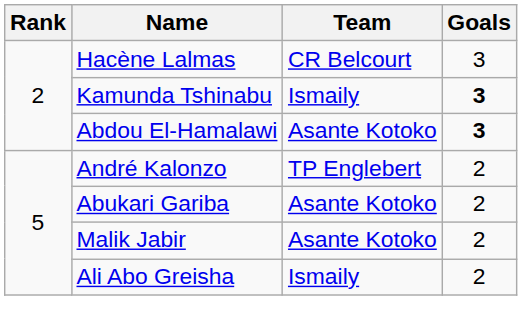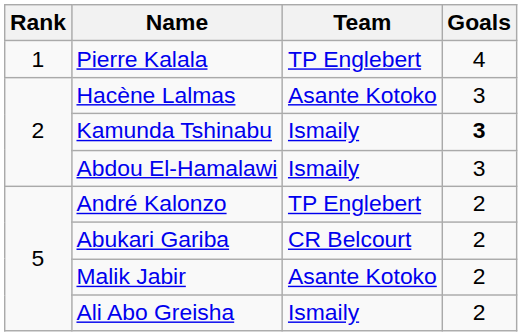+ row: 1 | Pierre Kalala | TP Englebert | 4
Hacène Lalmas | Team: CR Belcourt -> Asante Kotoko
Abdou El-Hamalawi | Team: Asante Kotoko -> Ismaily
Abdou El-Hamalawi | Goals: bold -> normal
Abukari Gariba | Team: Asante Kotoko -> CR Belcourt
